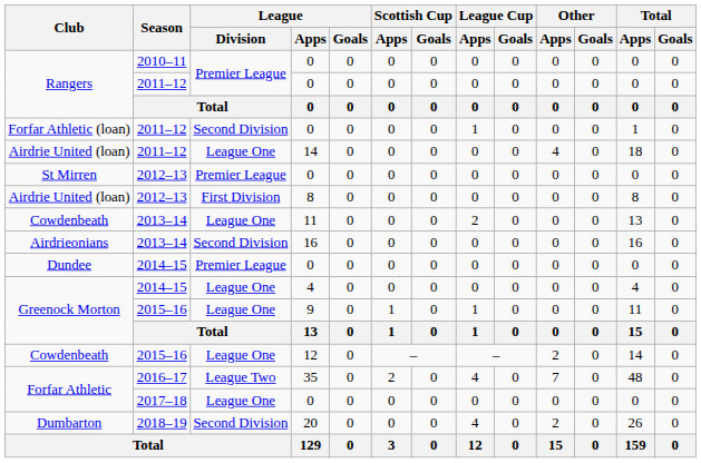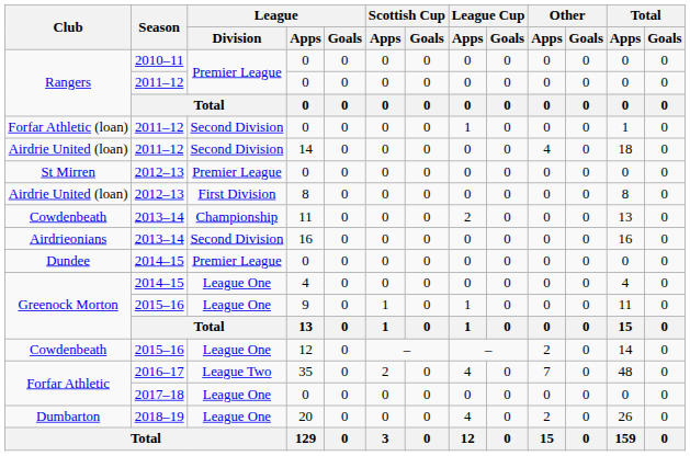Airdrie United (loan) / 2011–12 | League / Division: League One -> Second Division
Cowdenbeath / 2013–14 | League / Division: League One -> Championship
Dumbarton | League / Division: Second Division -> League One
